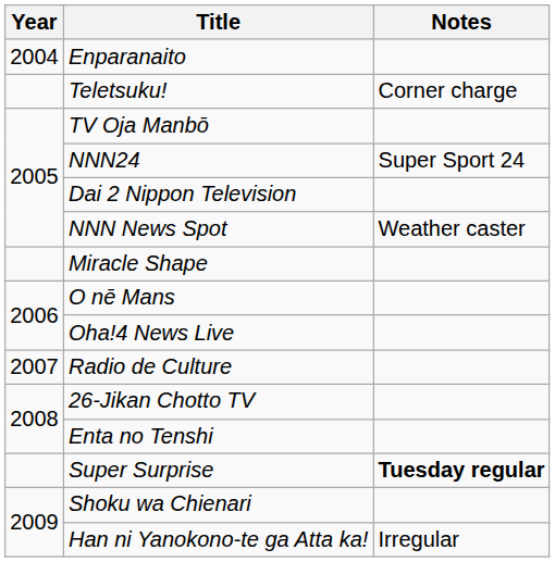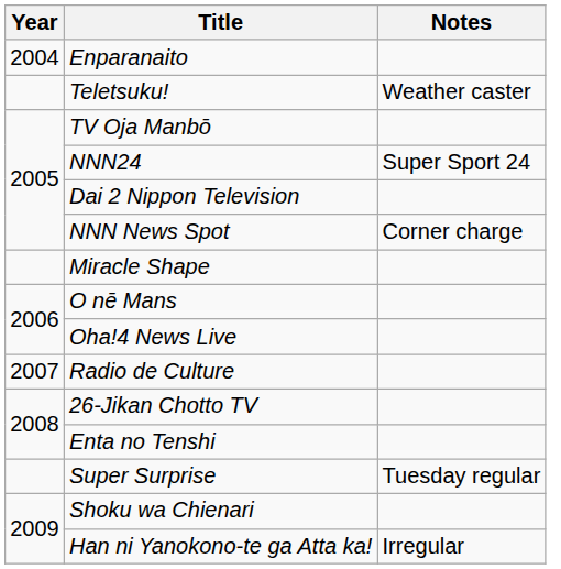Teletsuku! | Notes: Corner charge -> Weather caster
NNN News Spot | Notes: Weather caster -> Corner charge
Super Surprise | Notes: bold -> normal
